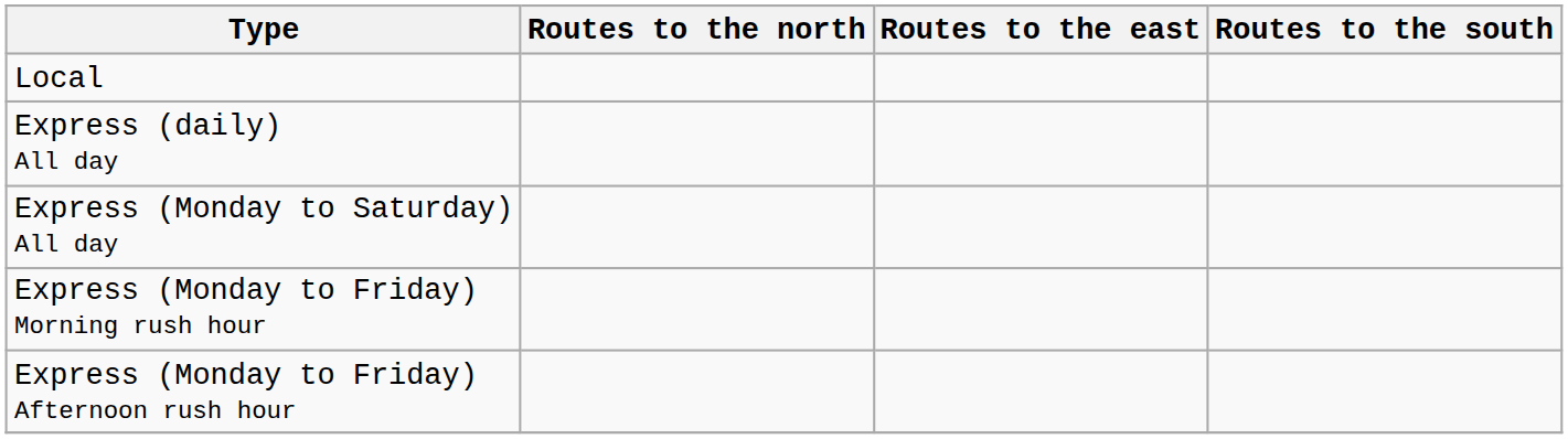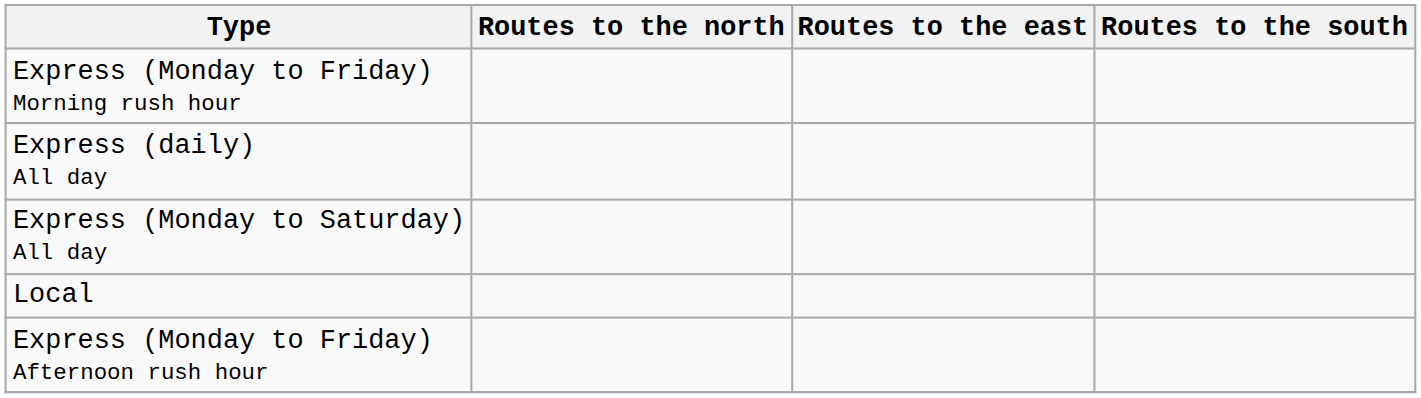rows swapped: Local <-> Express (Monday to Friday) Morning rush hour
